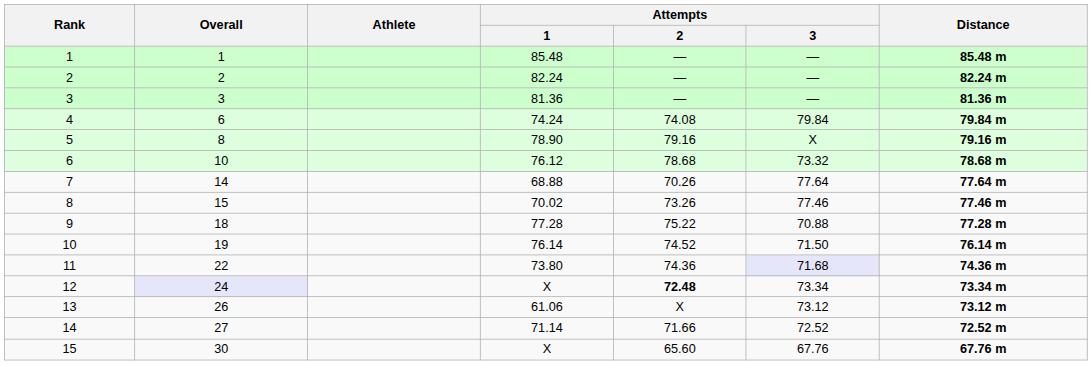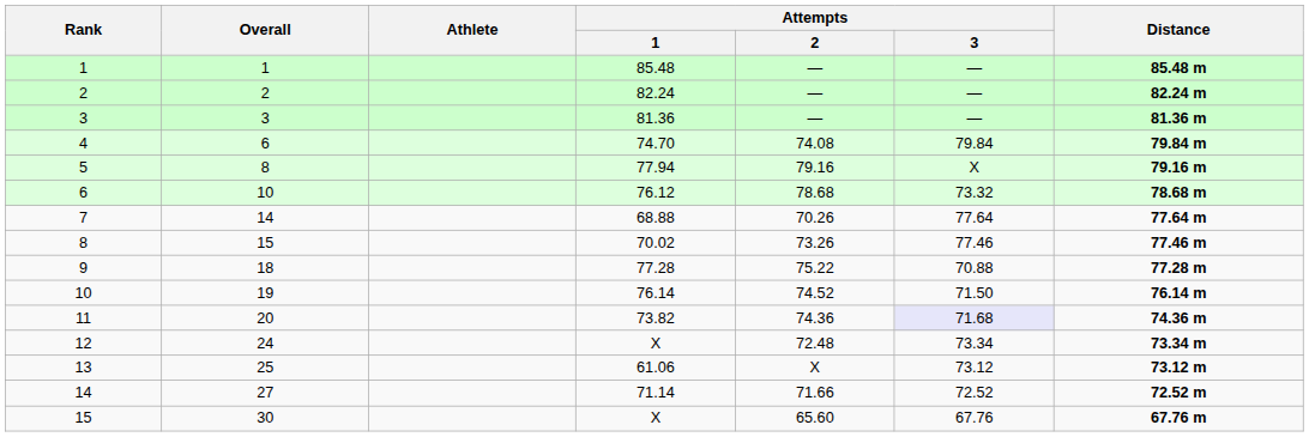4 | Attempts / 1: 74.24 -> 74.70
5 | Attempts / 1: 78.90 -> 77.94
11 | Overall: 22 -> 20
11 | Attempts / 1: 73.80 -> 73.82
12 | Overall: lavender background -> no background
12 | Attempts / 2: bold -> normal
13 | Overall: 26 -> 25
